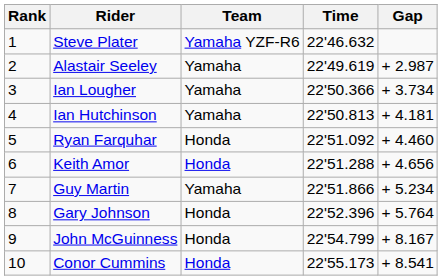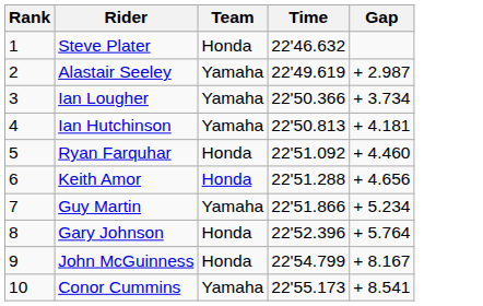Steve Plater | Team: Yamaha YZF-R6 -> Honda
Conor Cummins | Team: Honda -> Yamaha
